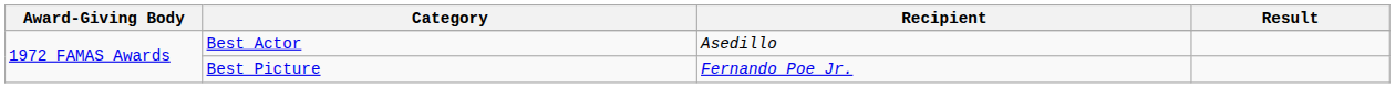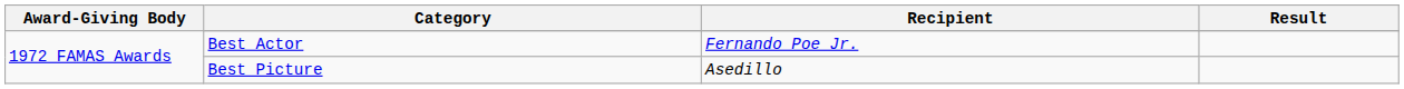Best Actor | Recipient: Asedillo -> Fernando Poe Jr.
Best Picture | Recipient: Fernando Poe Jr. -> Asedillo
